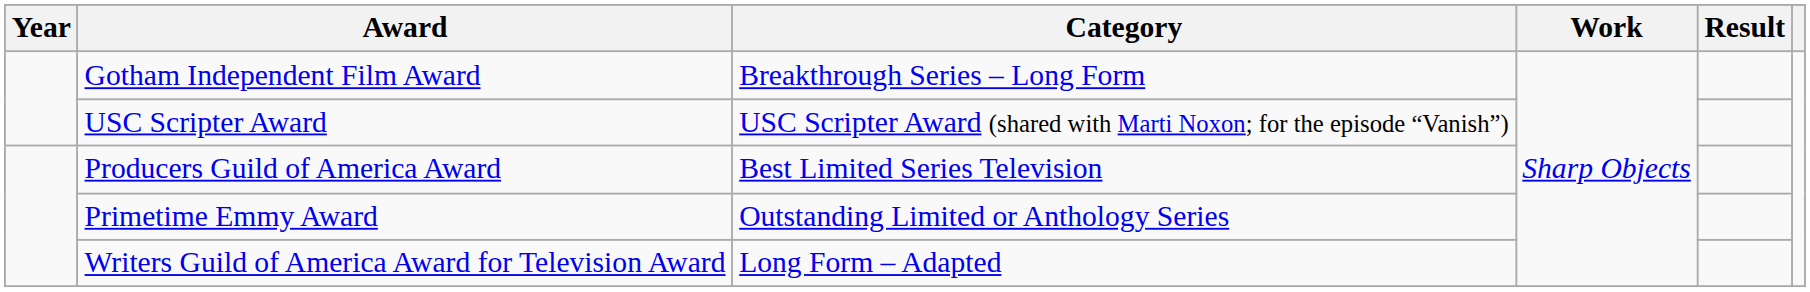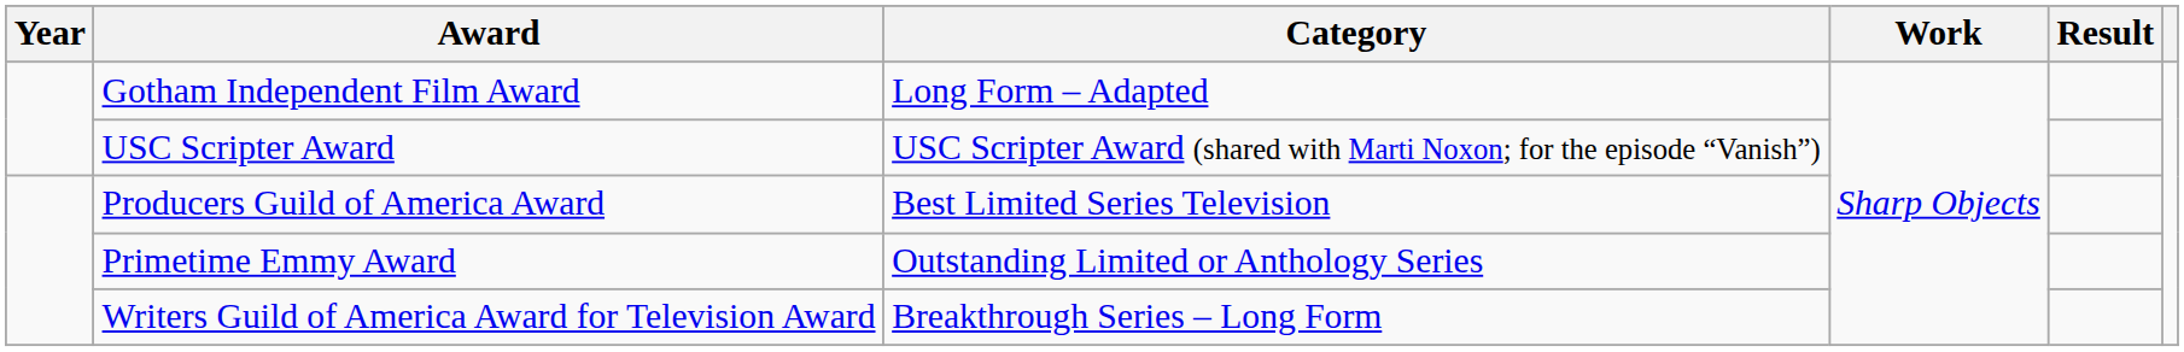Gotham Independent Film Award | Category: Breakthrough Series – Long Form -> Long Form – Adapted
Writers Guild of America Award for Television Award | Category: Long Form – Adapted -> Breakthrough Series – Long Form
